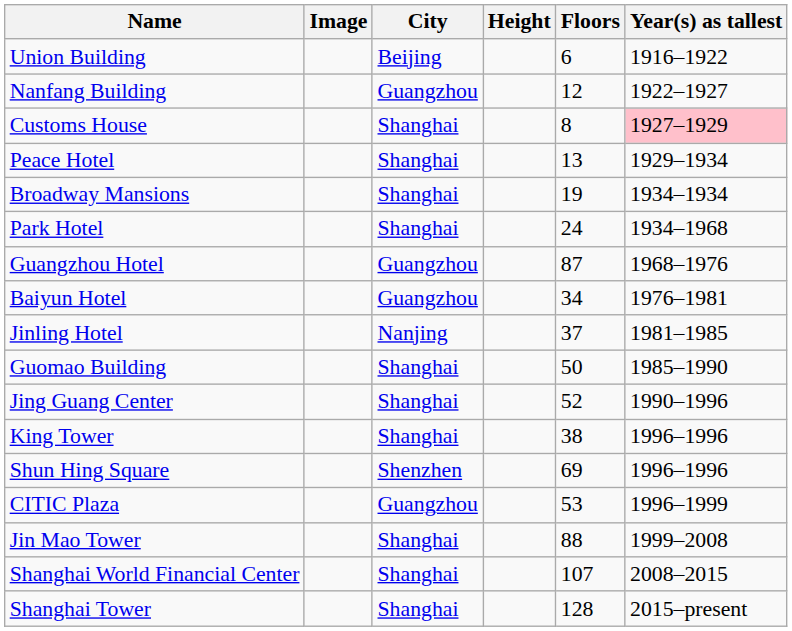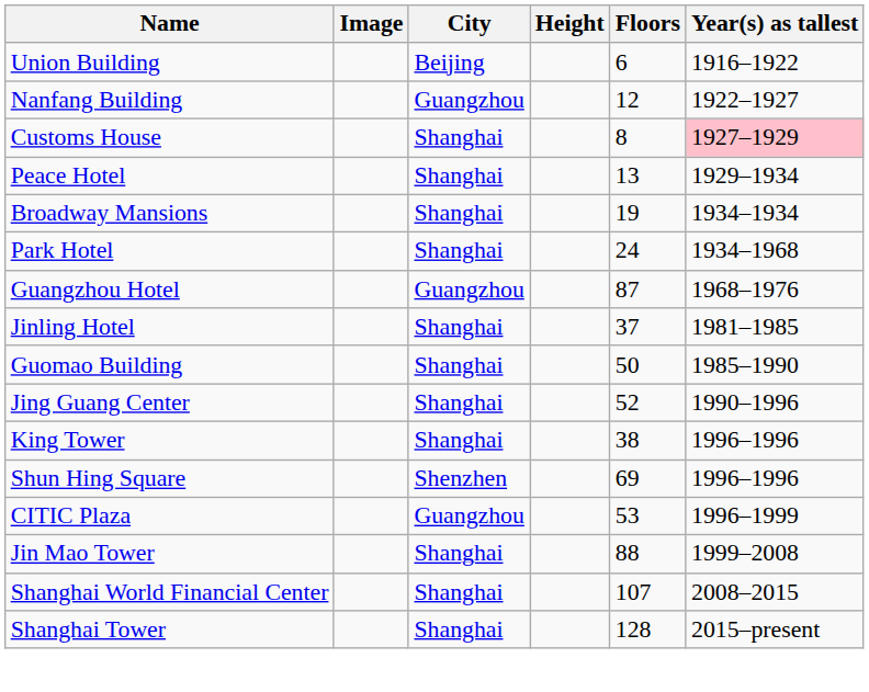- row: Baiyun Hotel | Guangzhou | 34 | 1976–1981
Jinling Hotel | City: Nanjing -> Shanghai
